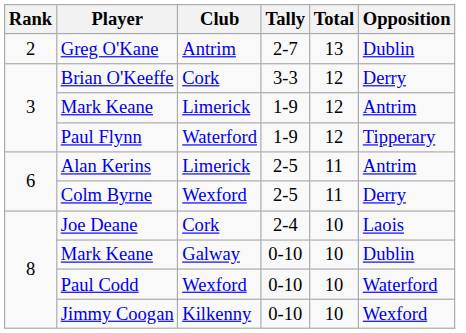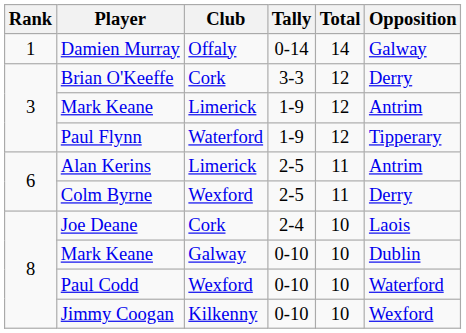+ row: 1 | Damien Murray | Offaly | 0-14 | 14 | Galway
- row: 2 | Greg O'Kane | Antrim | 2-7 | 13 | Dublin
